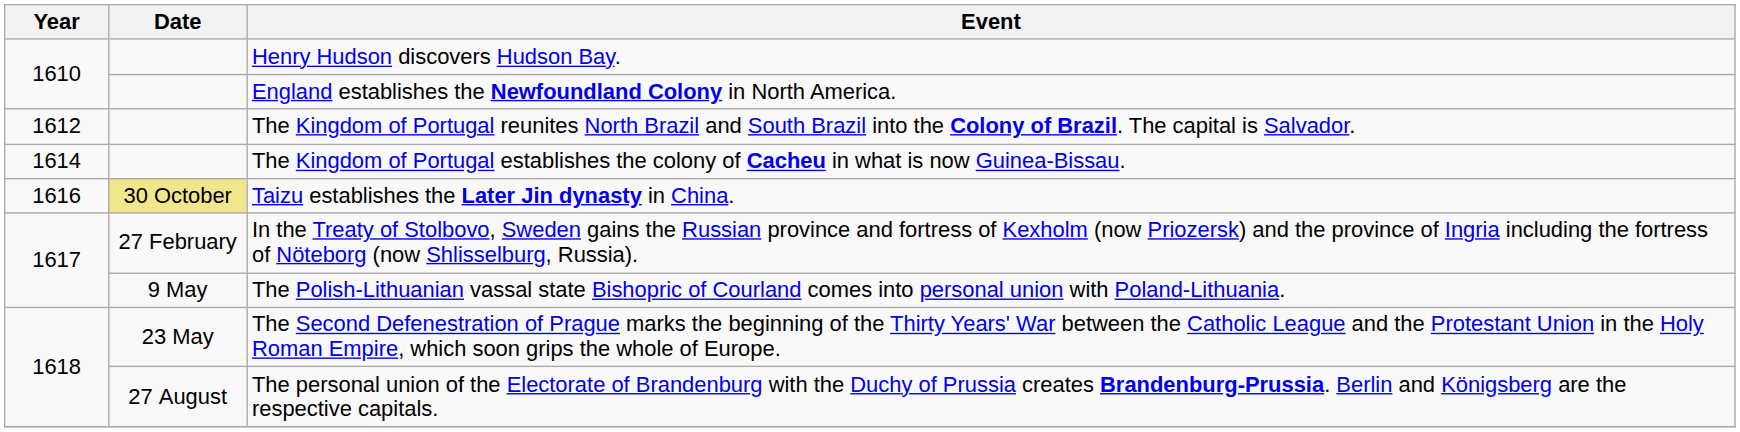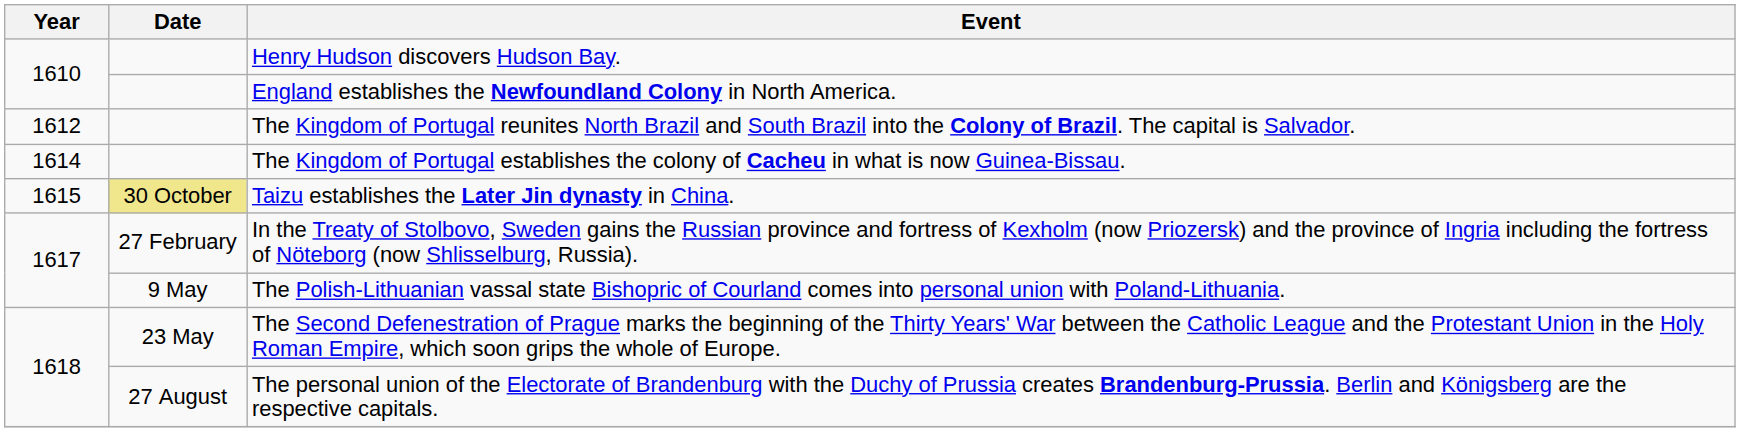Taizu establishes the Later Jin dynasty in China. | Year: 1616 -> 1615
